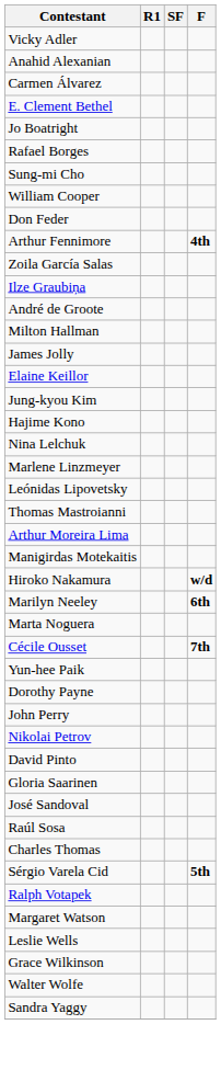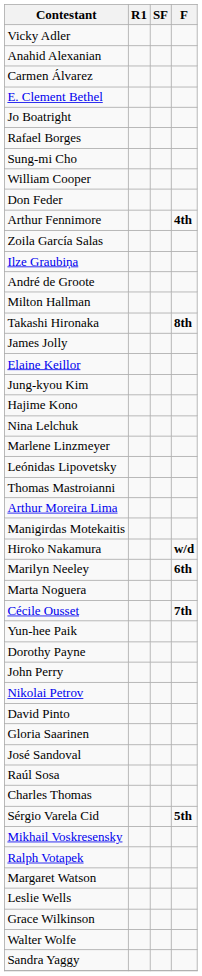+ row: Takashi Hironaka | 8th
+ row: Mikhail Voskresensky
